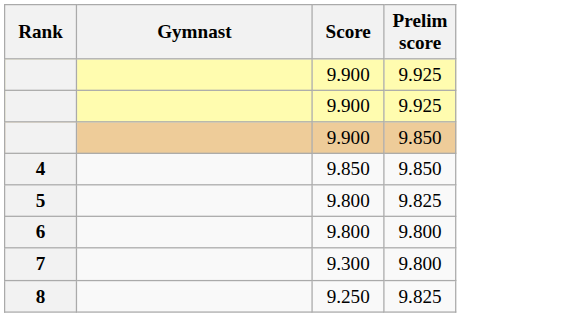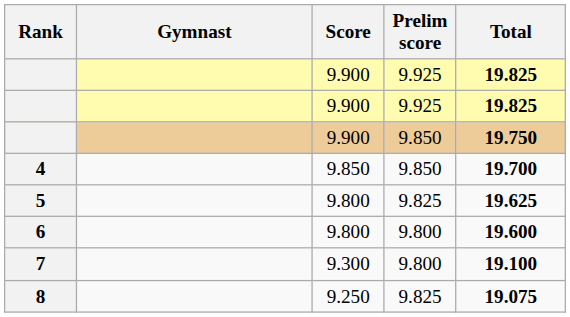+ column: Total | 19.825 | 19.825 | 19.750 | 19.700 | 19.625 | 19.600 | 19.100 | 19.075
